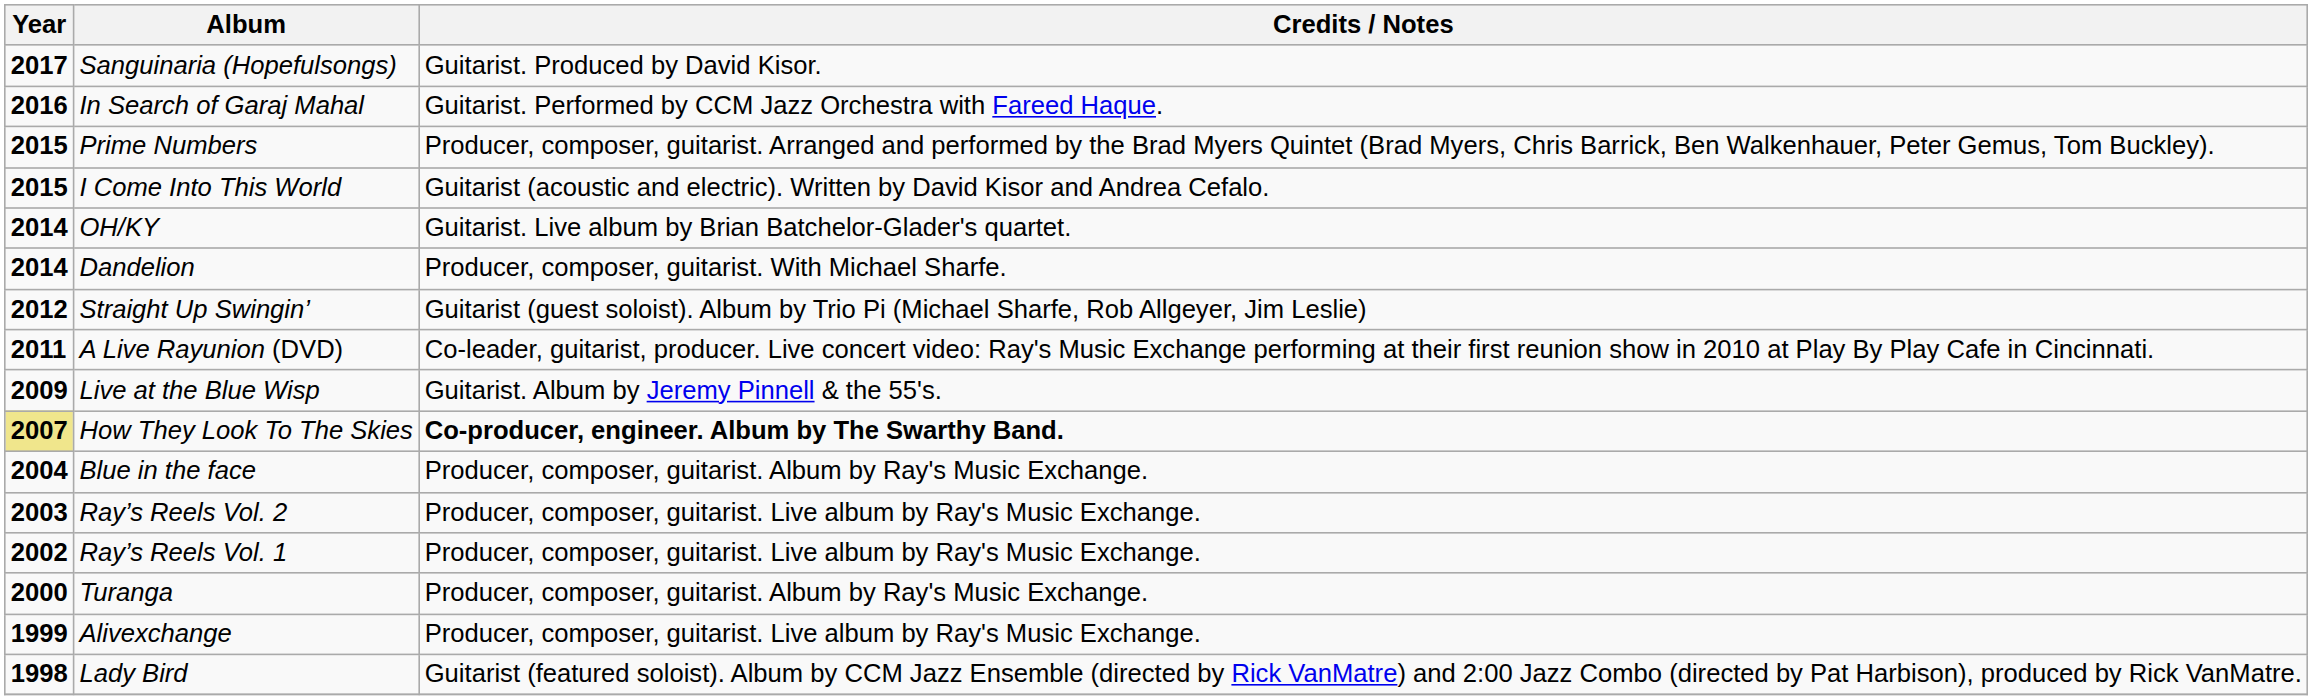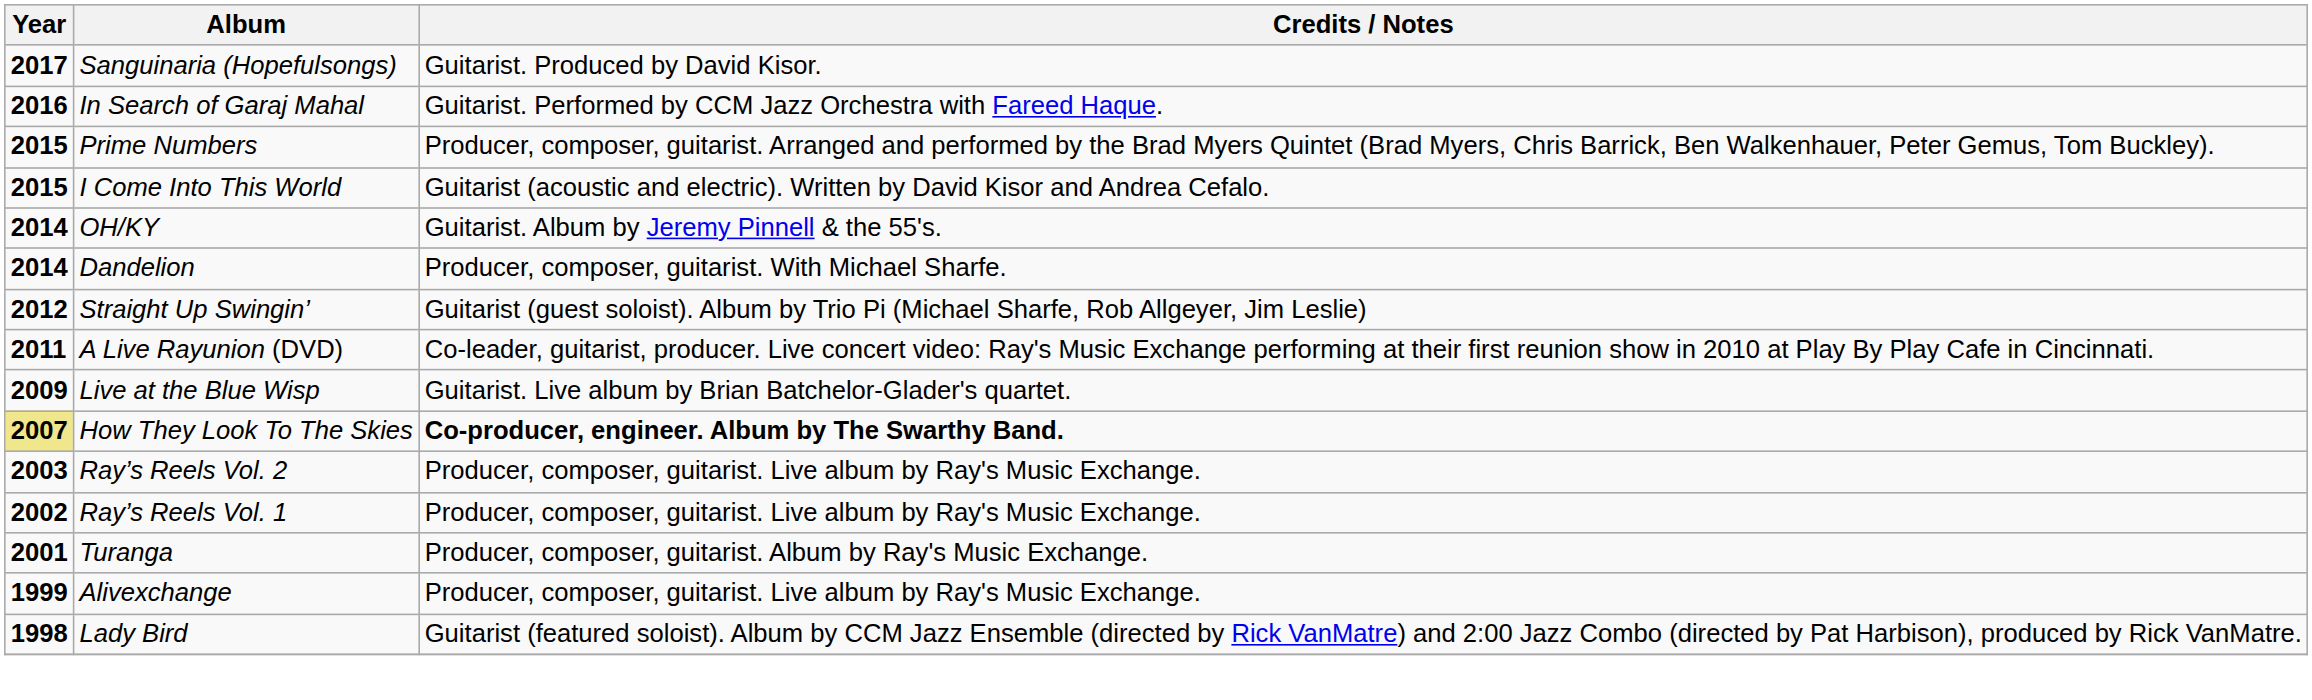OH/KY | Credits / Notes: Guitarist. Live album by Brian Batchelor-Glader's quartet. -> Guitarist. Album by Jeremy Pinnell & the 55's.
Live at the Blue Wisp | Credits / Notes: Guitarist. Album by Jeremy Pinnell & the 55's. -> Guitarist. Live album by Brian Batchelor-Glader's quartet.
- row: 2004 | Blue in the face | Producer, composer, guitarist. Album by Ray's Music Exchange.
Turanga | Year: 2000 -> 2001
